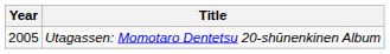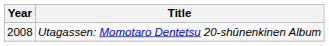Utagassen: Momotaro Dentetsu 20-shūnenkinen Album | Year: 2005 -> 2008
